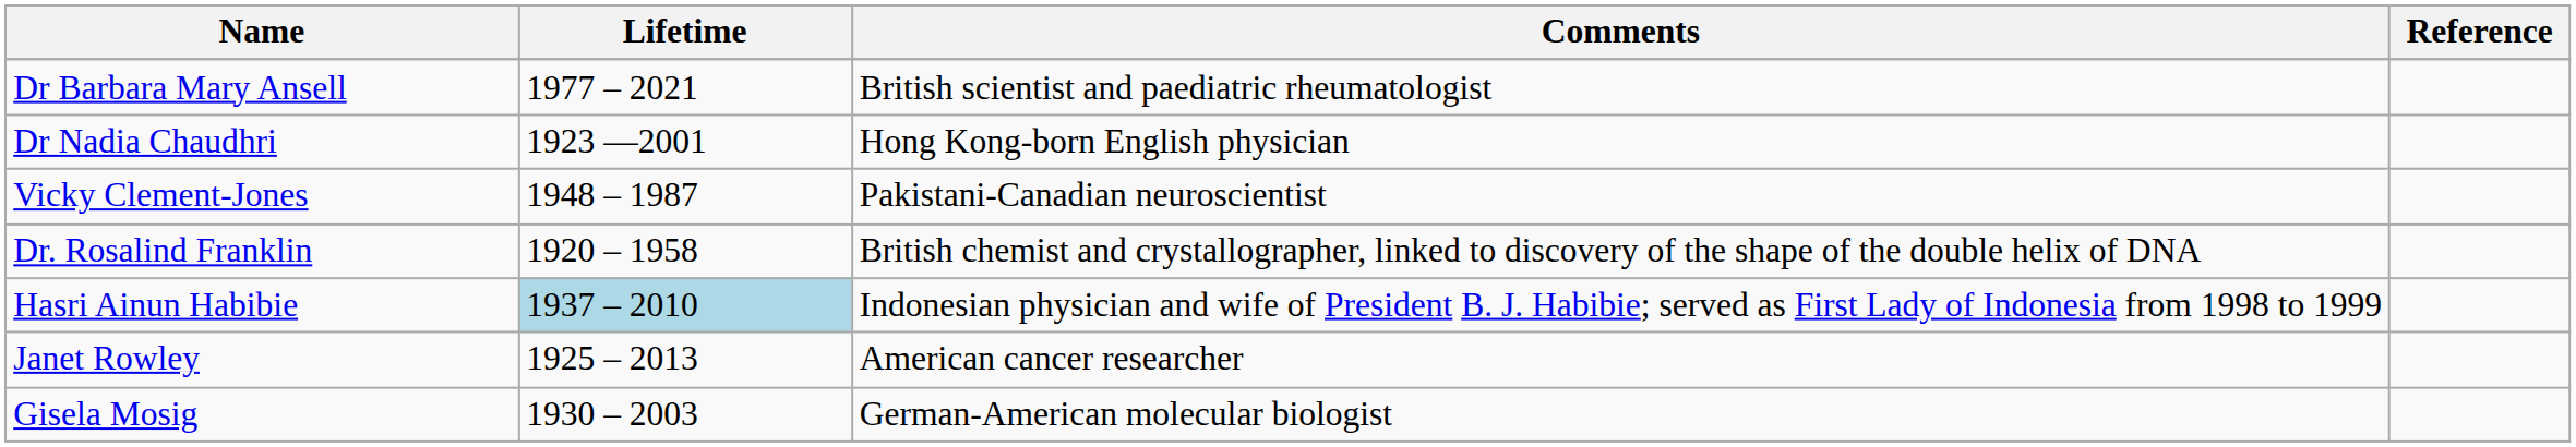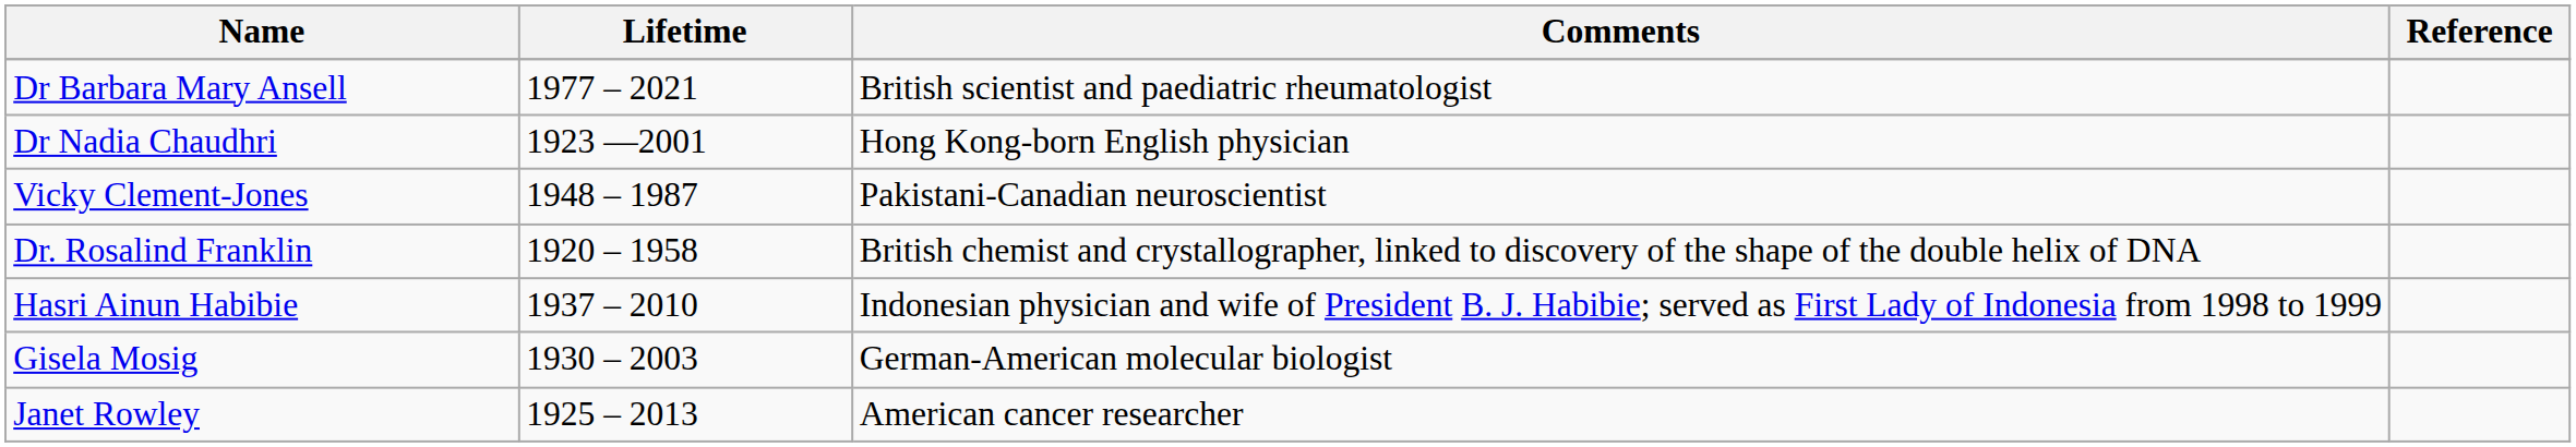Hasri Ainun Habibie | Lifetime: lightblue background -> no background
rows swapped: Gisela Mosig <-> Janet Rowley
